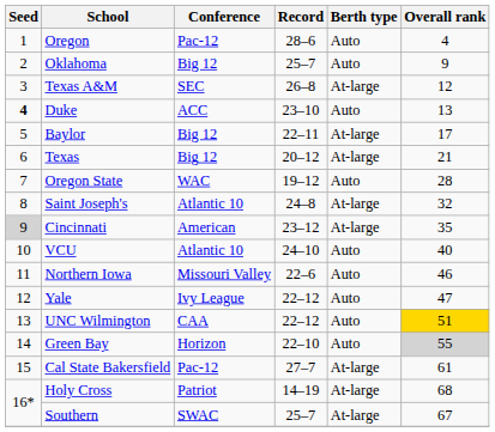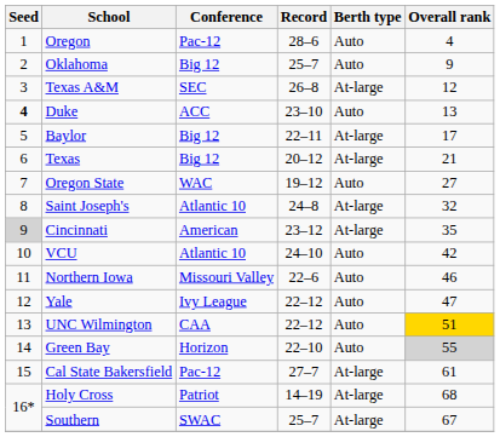Oregon State | Overall rank: 28 -> 27
VCU | Overall rank: 40 -> 42
